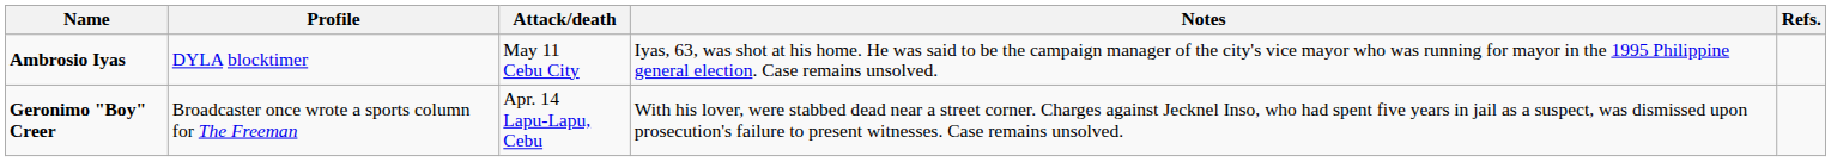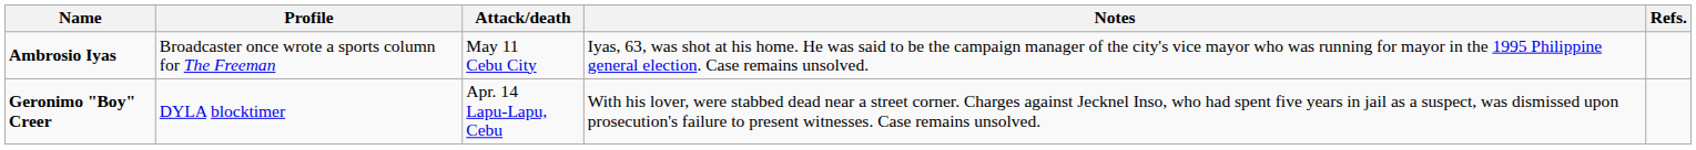Ambrosio Iyas | Profile: DYLA blocktimer -> Broadcaster once wrote a sports column for The Freeman
Geronimo "Boy" Creer | Profile: Broadcaster once wrote a sports column for The Freeman -> DYLA blocktimer
